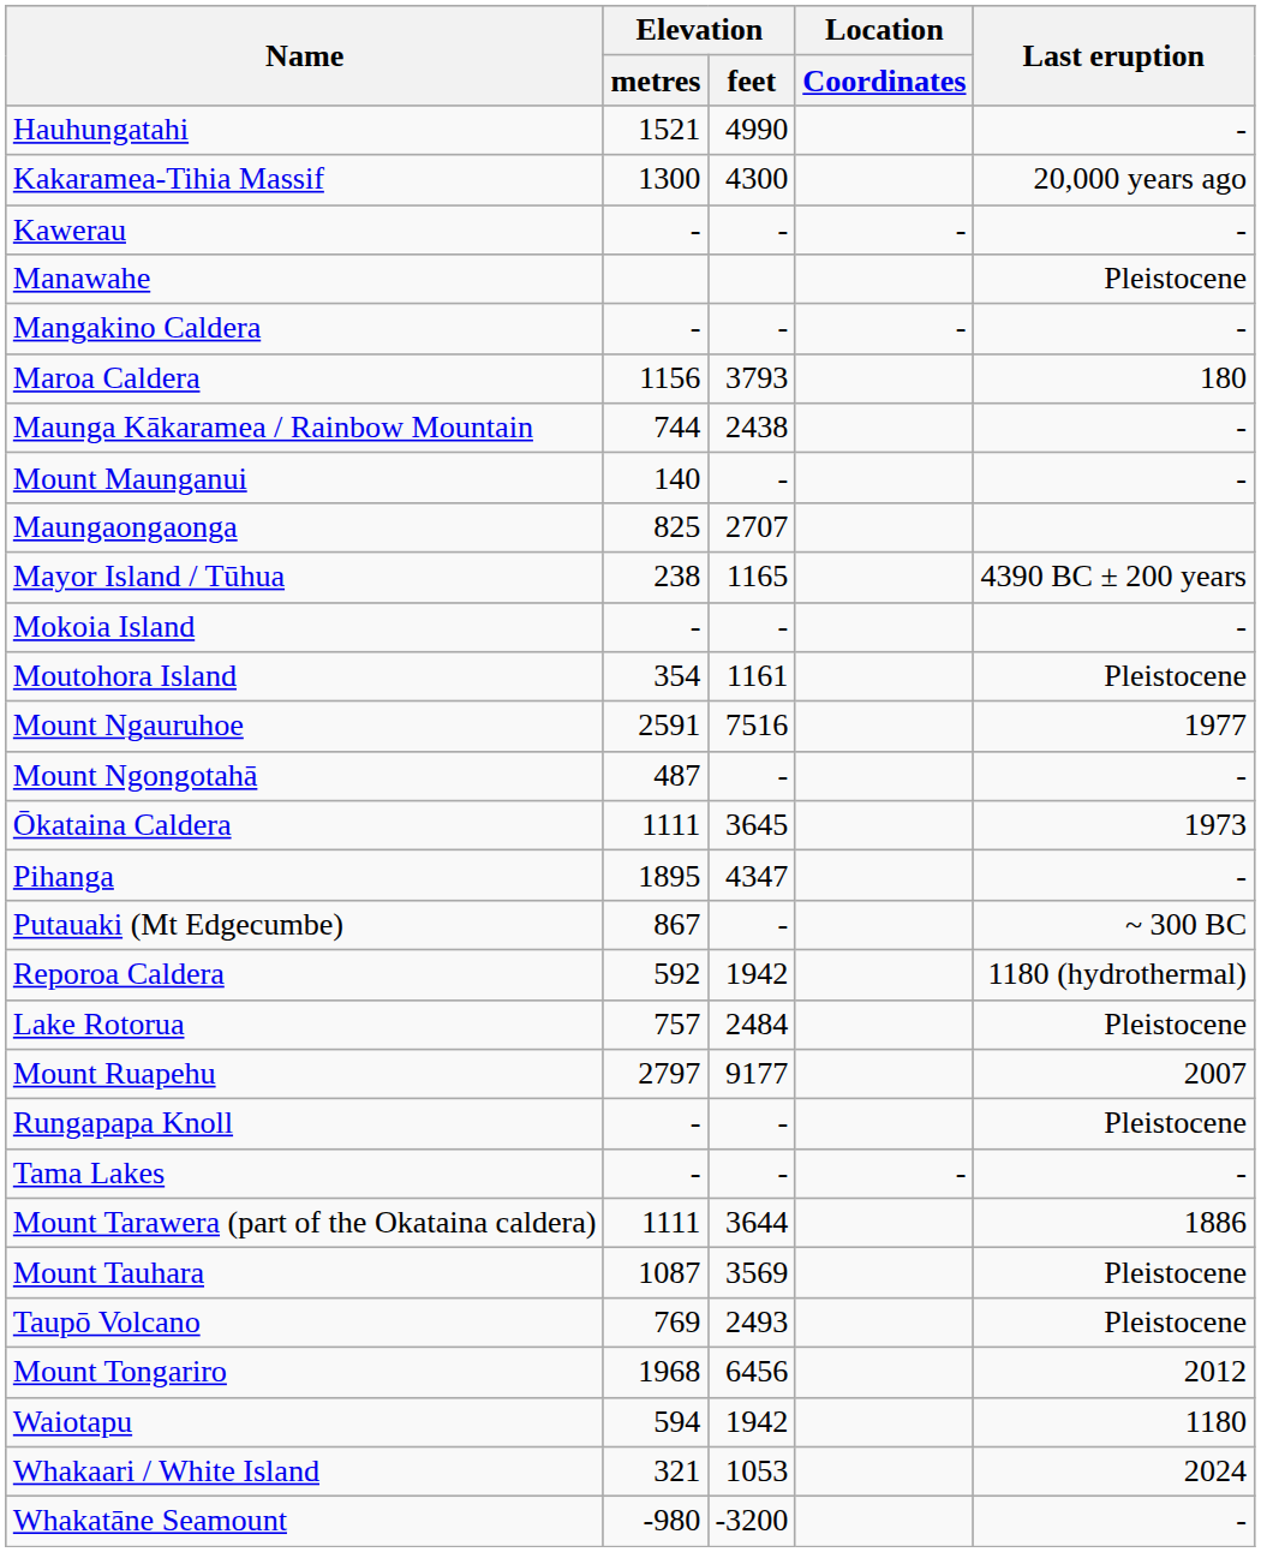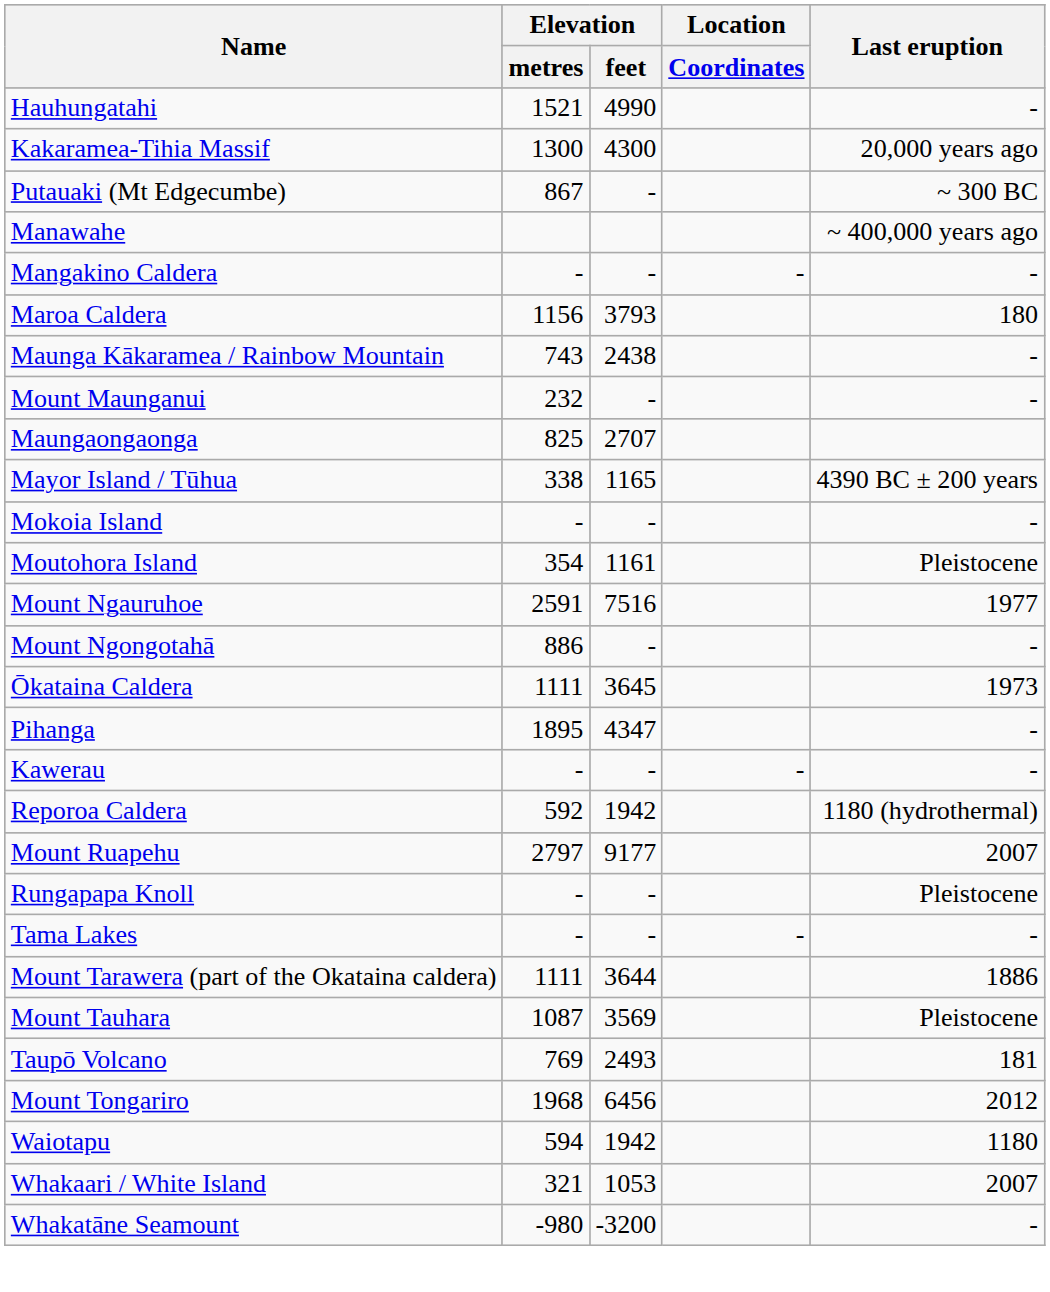rows swapped: Kawerau <-> Putauaki (Mt Edgecumbe)
Manawahe | Last eruption: Pleistocene -> ~ 400,000 years ago
Maunga Kākaramea / Rainbow Mountain | Elevation / metres: 744 -> 743
Mount Maunganui | Elevation / metres: 140 -> 232
Mayor Island / Tūhua | Elevation / metres: 238 -> 338
Mount Ngongotahā | Elevation / metres: 487 -> 886
- row: Lake Rotorua | 757 | 2484 | Pleistocene
Taupō Volcano | Last eruption: Pleistocene -> 181
Whakaari / White Island | Last eruption: 2024 -> 2007
